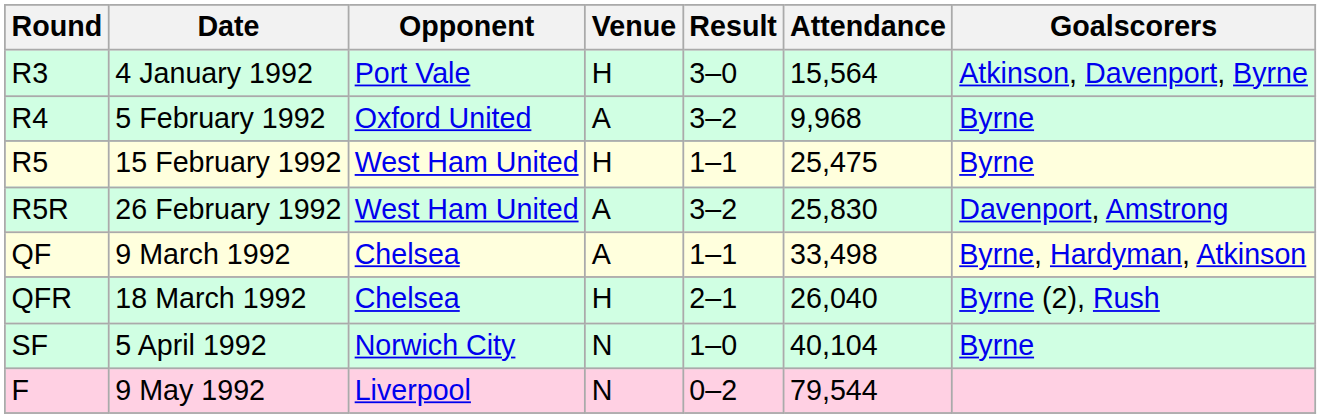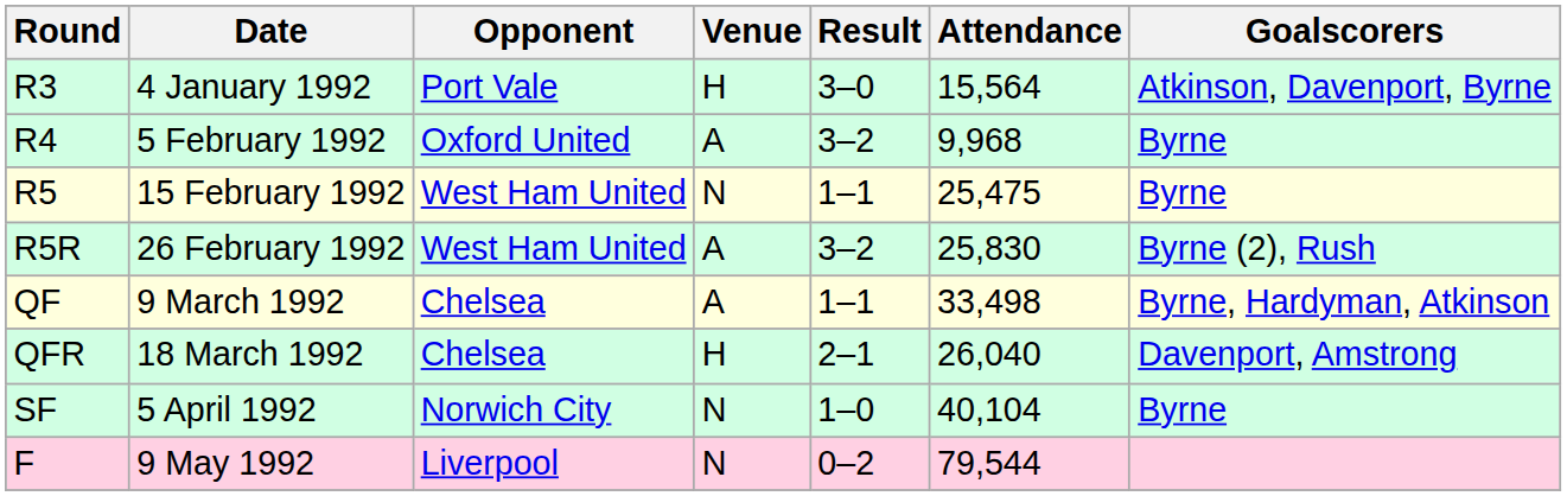R5 | Venue: H -> N
R5R | Goalscorers: Davenport, Amstrong -> Byrne (2), Rush
QFR | Goalscorers: Byrne (2), Rush -> Davenport, Amstrong
